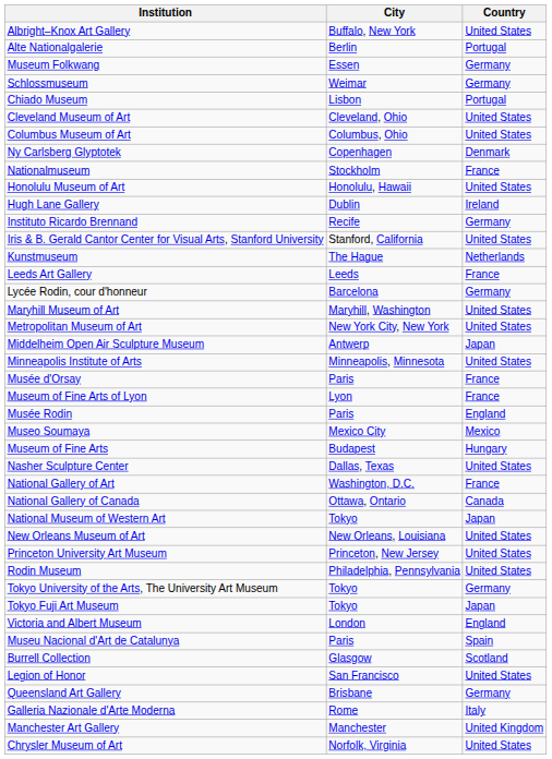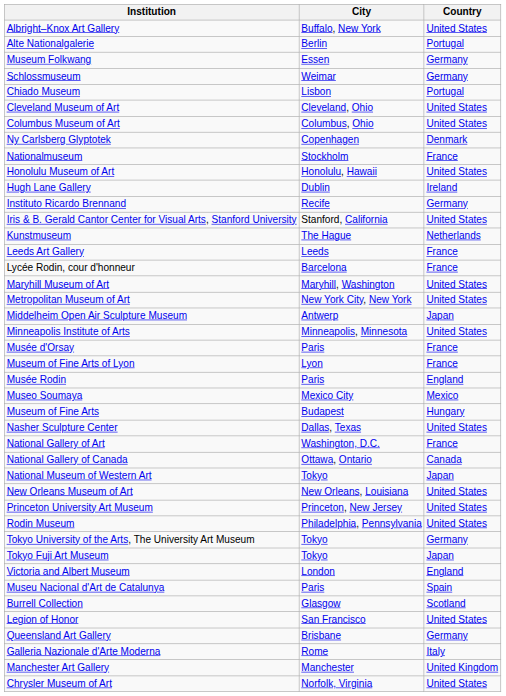Lycée Rodin, cour d'honneur | Country: Germany -> France
